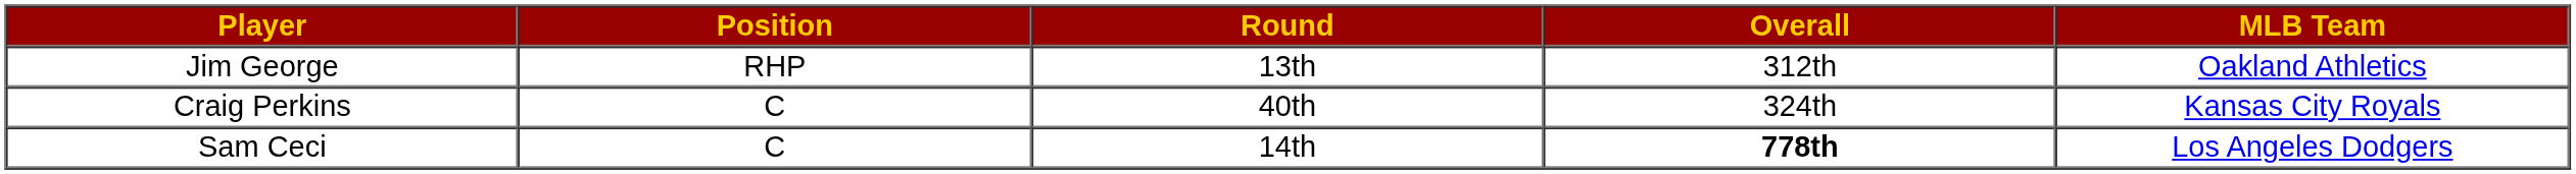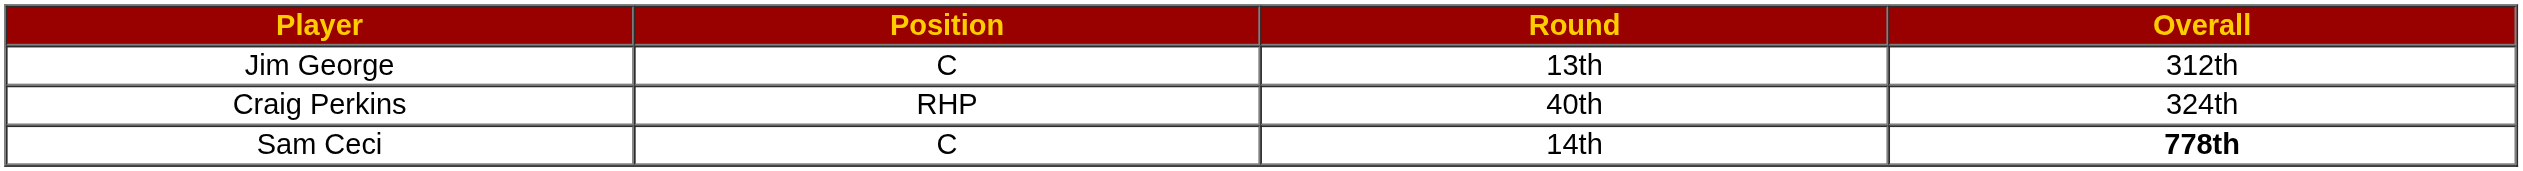- column: MLB Team | Oakland Athletics | Kansas City Royals | Los Angeles Dodgers
Jim George | Position: RHP -> C
Craig Perkins | Position: C -> RHP
